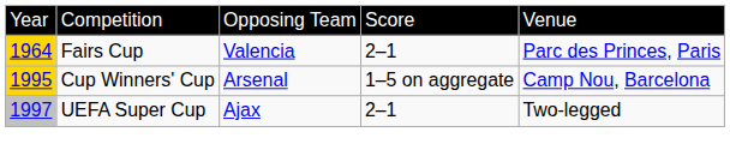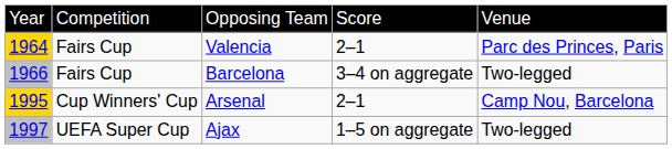+ row: 1966 | Fairs Cup | Barcelona | 3–4 on aggregate | Two-legged
Arsenal | column 4: 1–5 on aggregate -> 2–1
Ajax | column 4: 2–1 -> 1–5 on aggregate
